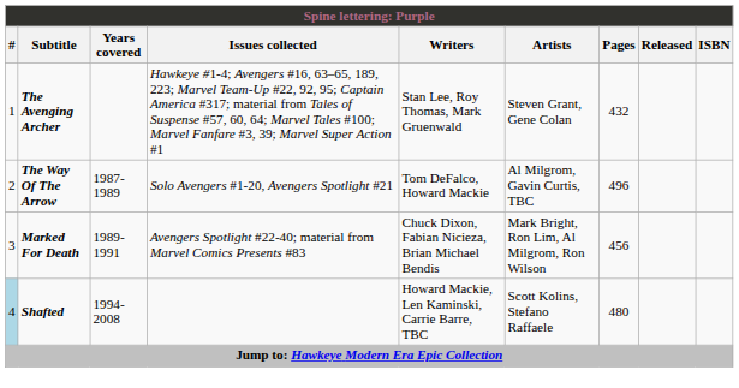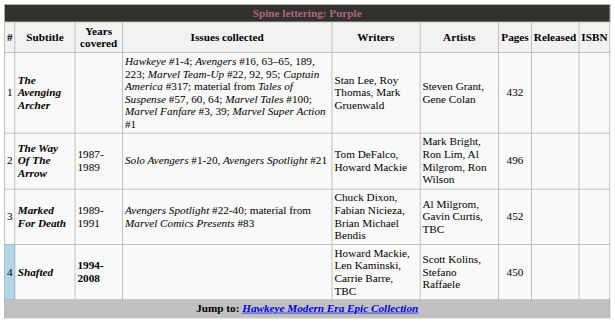The Way Of The Arrow | Artists: Al Milgrom, Gavin Curtis, TBC -> Mark Bright, Ron Lim, Al Milgrom, Ron Wilson
Marked For Death | Artists: Mark Bright, Ron Lim, Al Milgrom, Ron Wilson -> Al Milgrom, Gavin Curtis, TBC
Marked For Death | Pages: 456 -> 452
Shafted | Years covered: normal -> bold
Shafted | Pages: 480 -> 450
